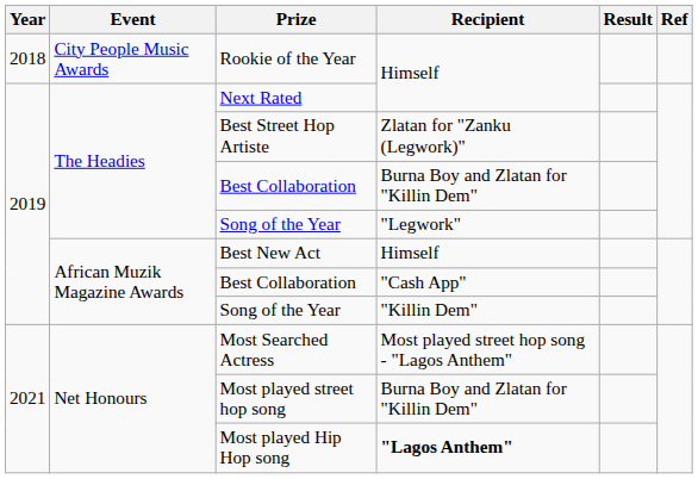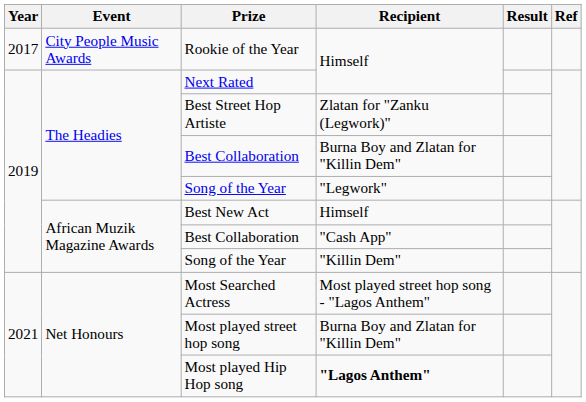Rookie of the Year | Year: 2018 -> 2017
